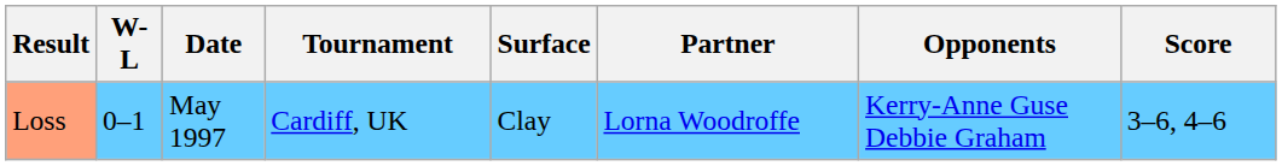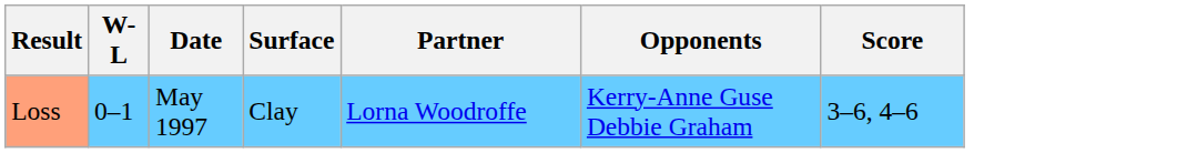- column: Tournament | Cardiff, UK
